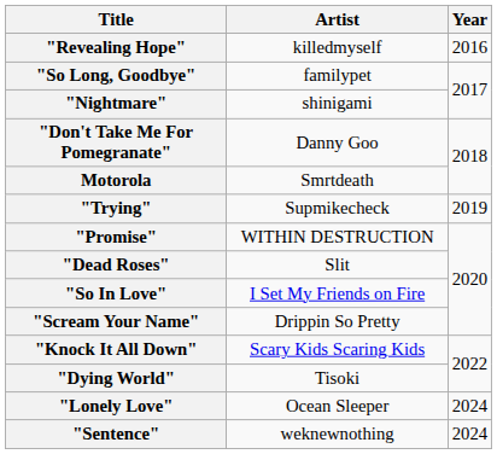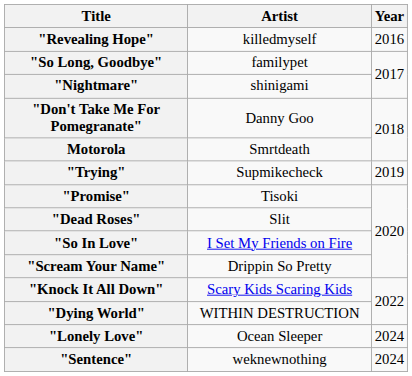"Promise" | Artist: WITHIN DESTRUCTION -> Tisoki
"Dying World" | Artist: Tisoki -> WITHIN DESTRUCTION
